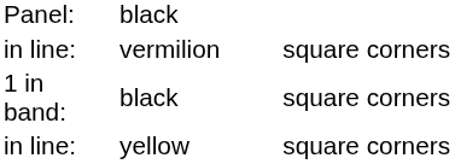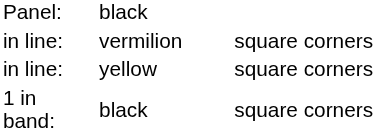rows swapped: 1 in band: / black <-> yellow
